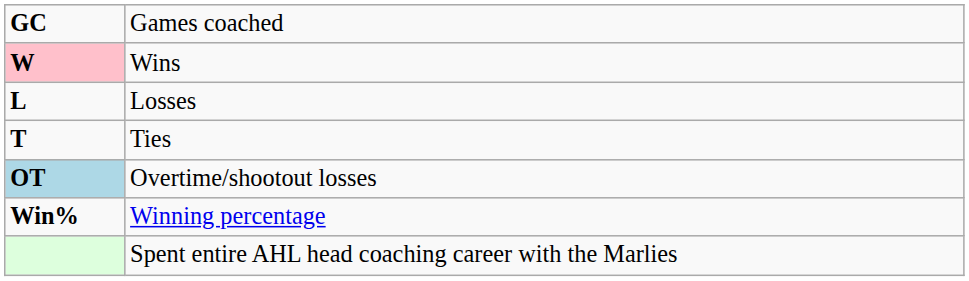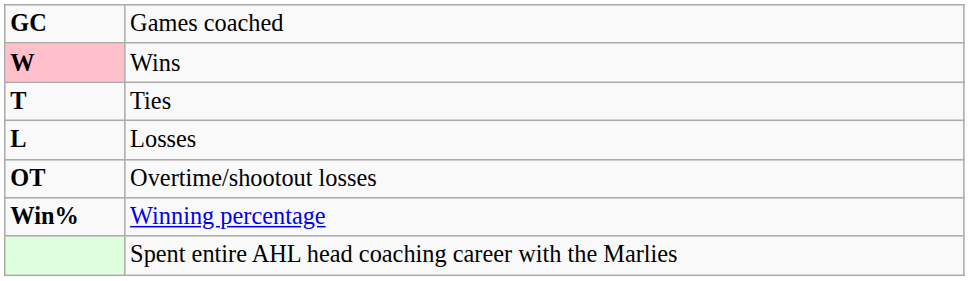rows swapped: Losses <-> Ties
Overtime/shootout losses | column 1: lightblue background -> no background
